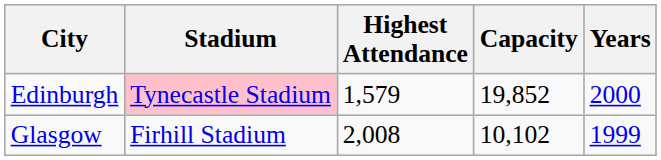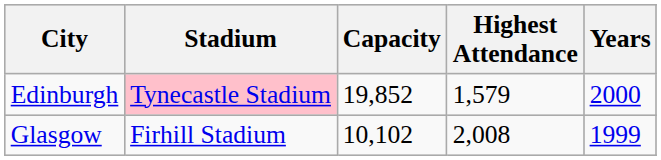columns swapped: Capacity <-> Highest Attendance
